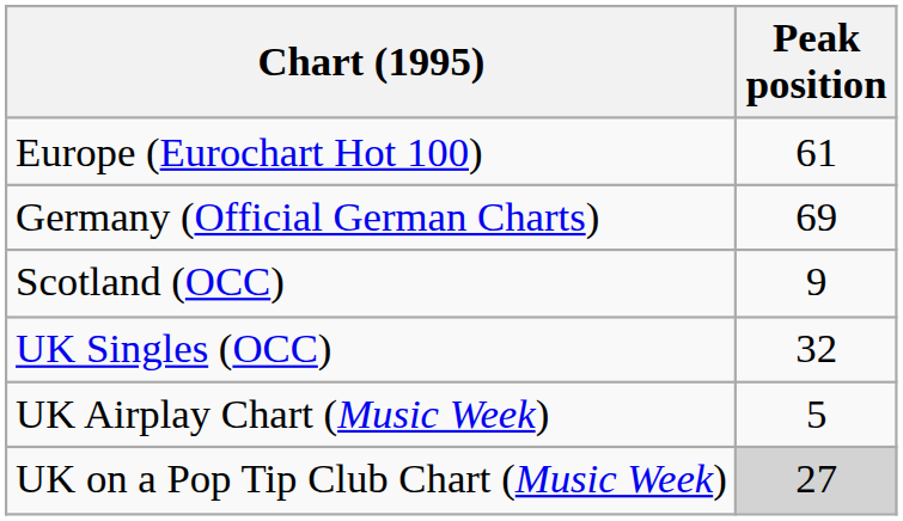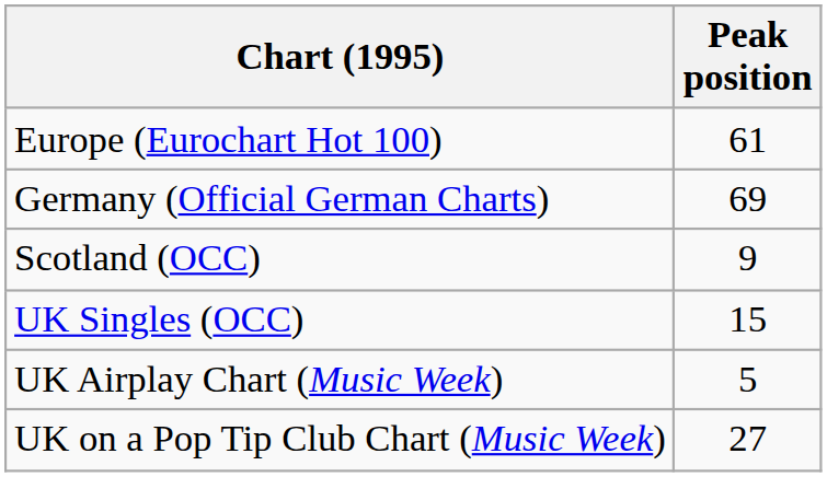UK Singles (OCC) | Peak position: 32 -> 15
UK on a Pop Tip Club Chart (Music Week) | Peak position: lightgrey background -> no background
